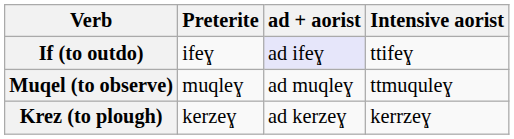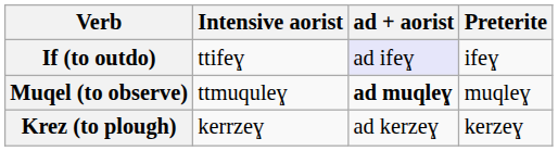columns swapped: Preterite <-> Intensive aorist
Muqel (to observe) | ad + aorist: normal -> bold
